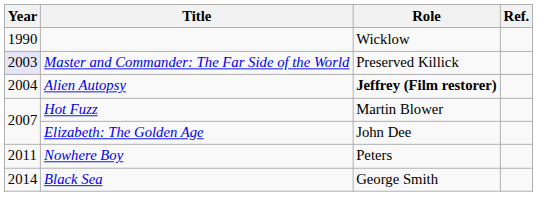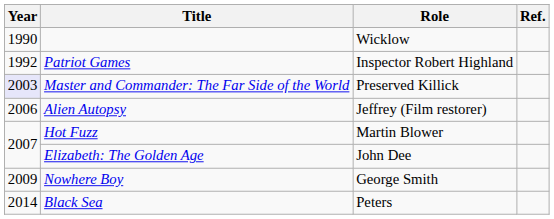+ row: 1992 | Patriot Games | Inspector Robert Highland
Alien Autopsy | Year: 2004 -> 2006
Alien Autopsy | Role: bold -> normal
Nowhere Boy | Year: 2011 -> 2009
Nowhere Boy | Role: Peters -> George Smith
Black Sea | Role: George Smith -> Peters
